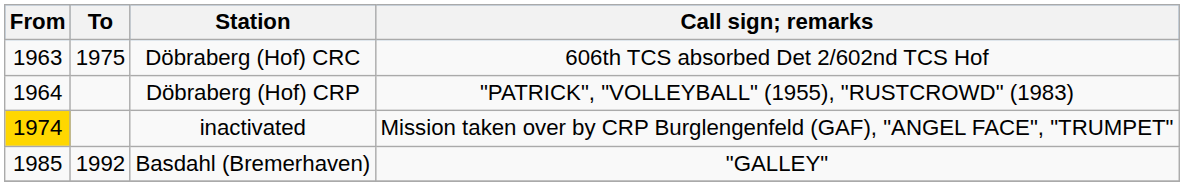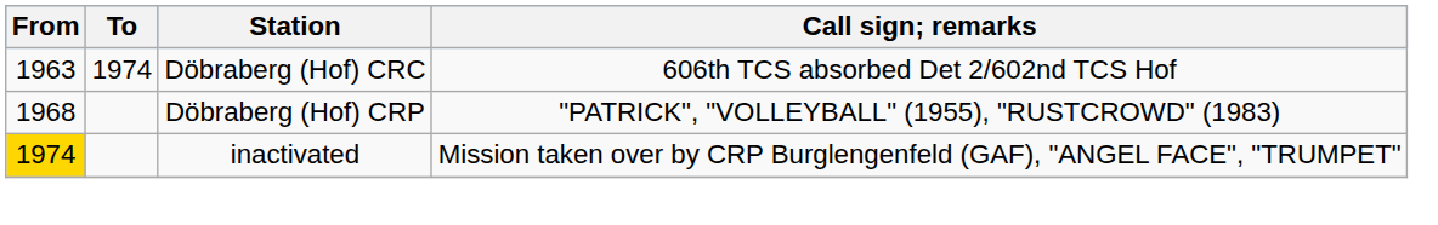Döbraberg (Hof) CRC | To: 1975 -> 1974
Döbraberg (Hof) CRP | From: 1964 -> 1968
- row: 1985 | 1992 | Basdahl (Bremerhaven) | "GALLEY"
